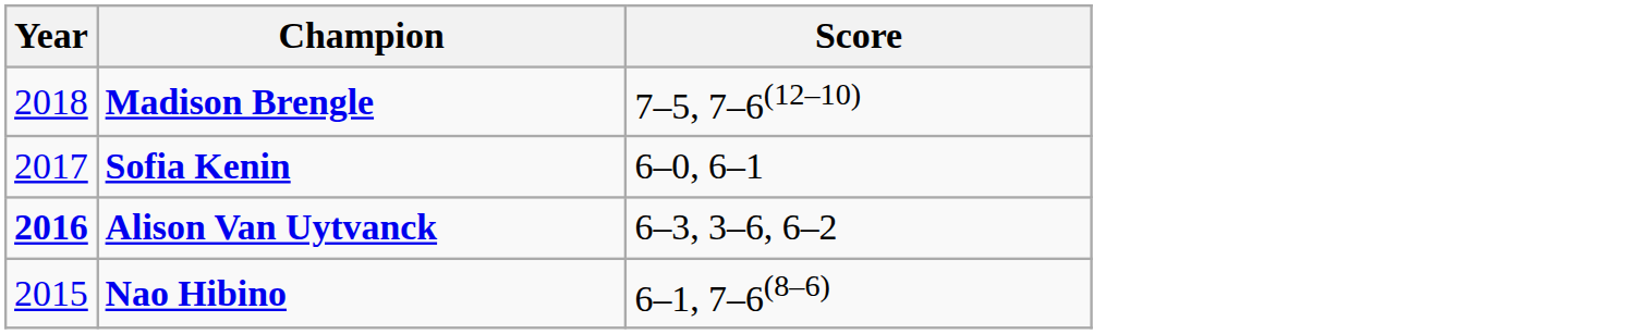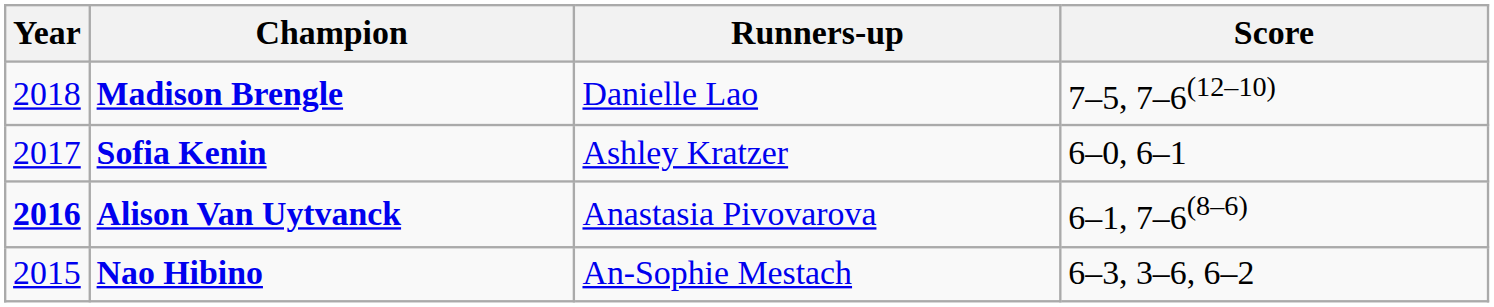+ column: Runners-up | Danielle Lao | Ashley Kratzer | Anastasia Pivovarova | An-Sophie Mestach
Alison Van Uytvanck | Score: 6–3, 3–6, 6–2 -> 6–1, 7–6(8–6)
Nao Hibino | Score: 6–1, 7–6(8–6) -> 6–3, 3–6, 6–2
